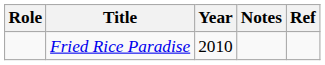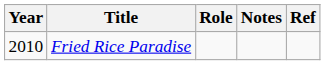columns swapped: Year <-> Role
